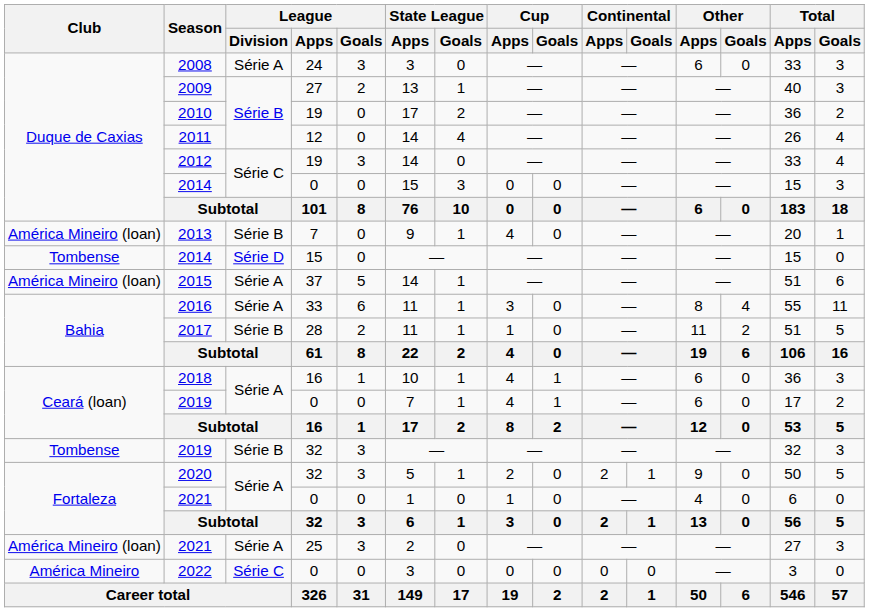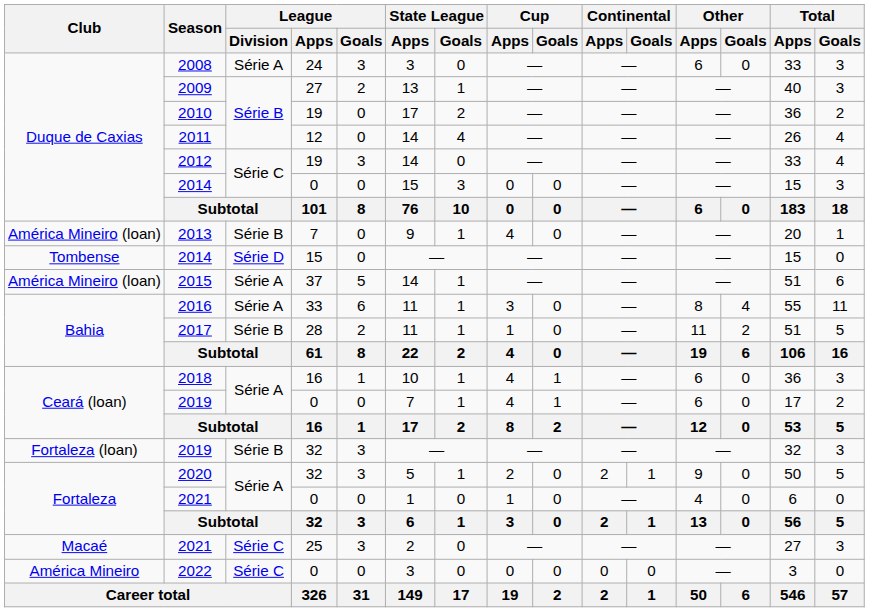2019 / 32 | Club: Tombense -> Fortaleza (loan)
2021 / 25 | Club: América Mineiro (loan) -> Macaé
2021 / 25 | League / Division: Série A -> Série C
